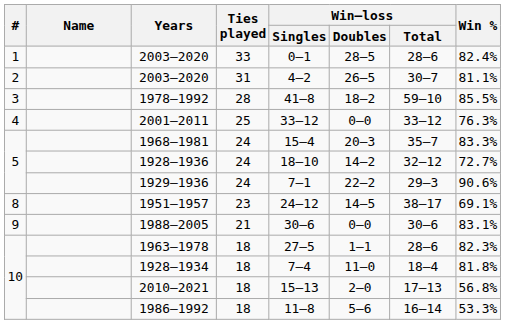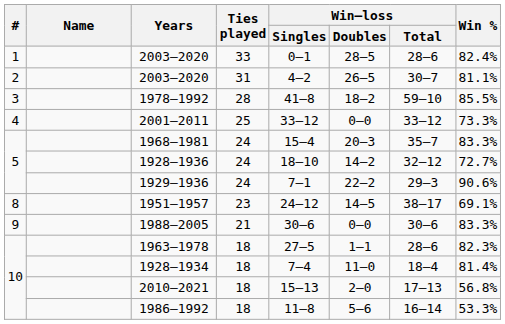2001–2011 | Win %: 76.3% -> 73.3%
1988–2005 | Win %: 83.1% -> 83.3%
1928–1934 | Win %: 81.8% -> 81.4%
